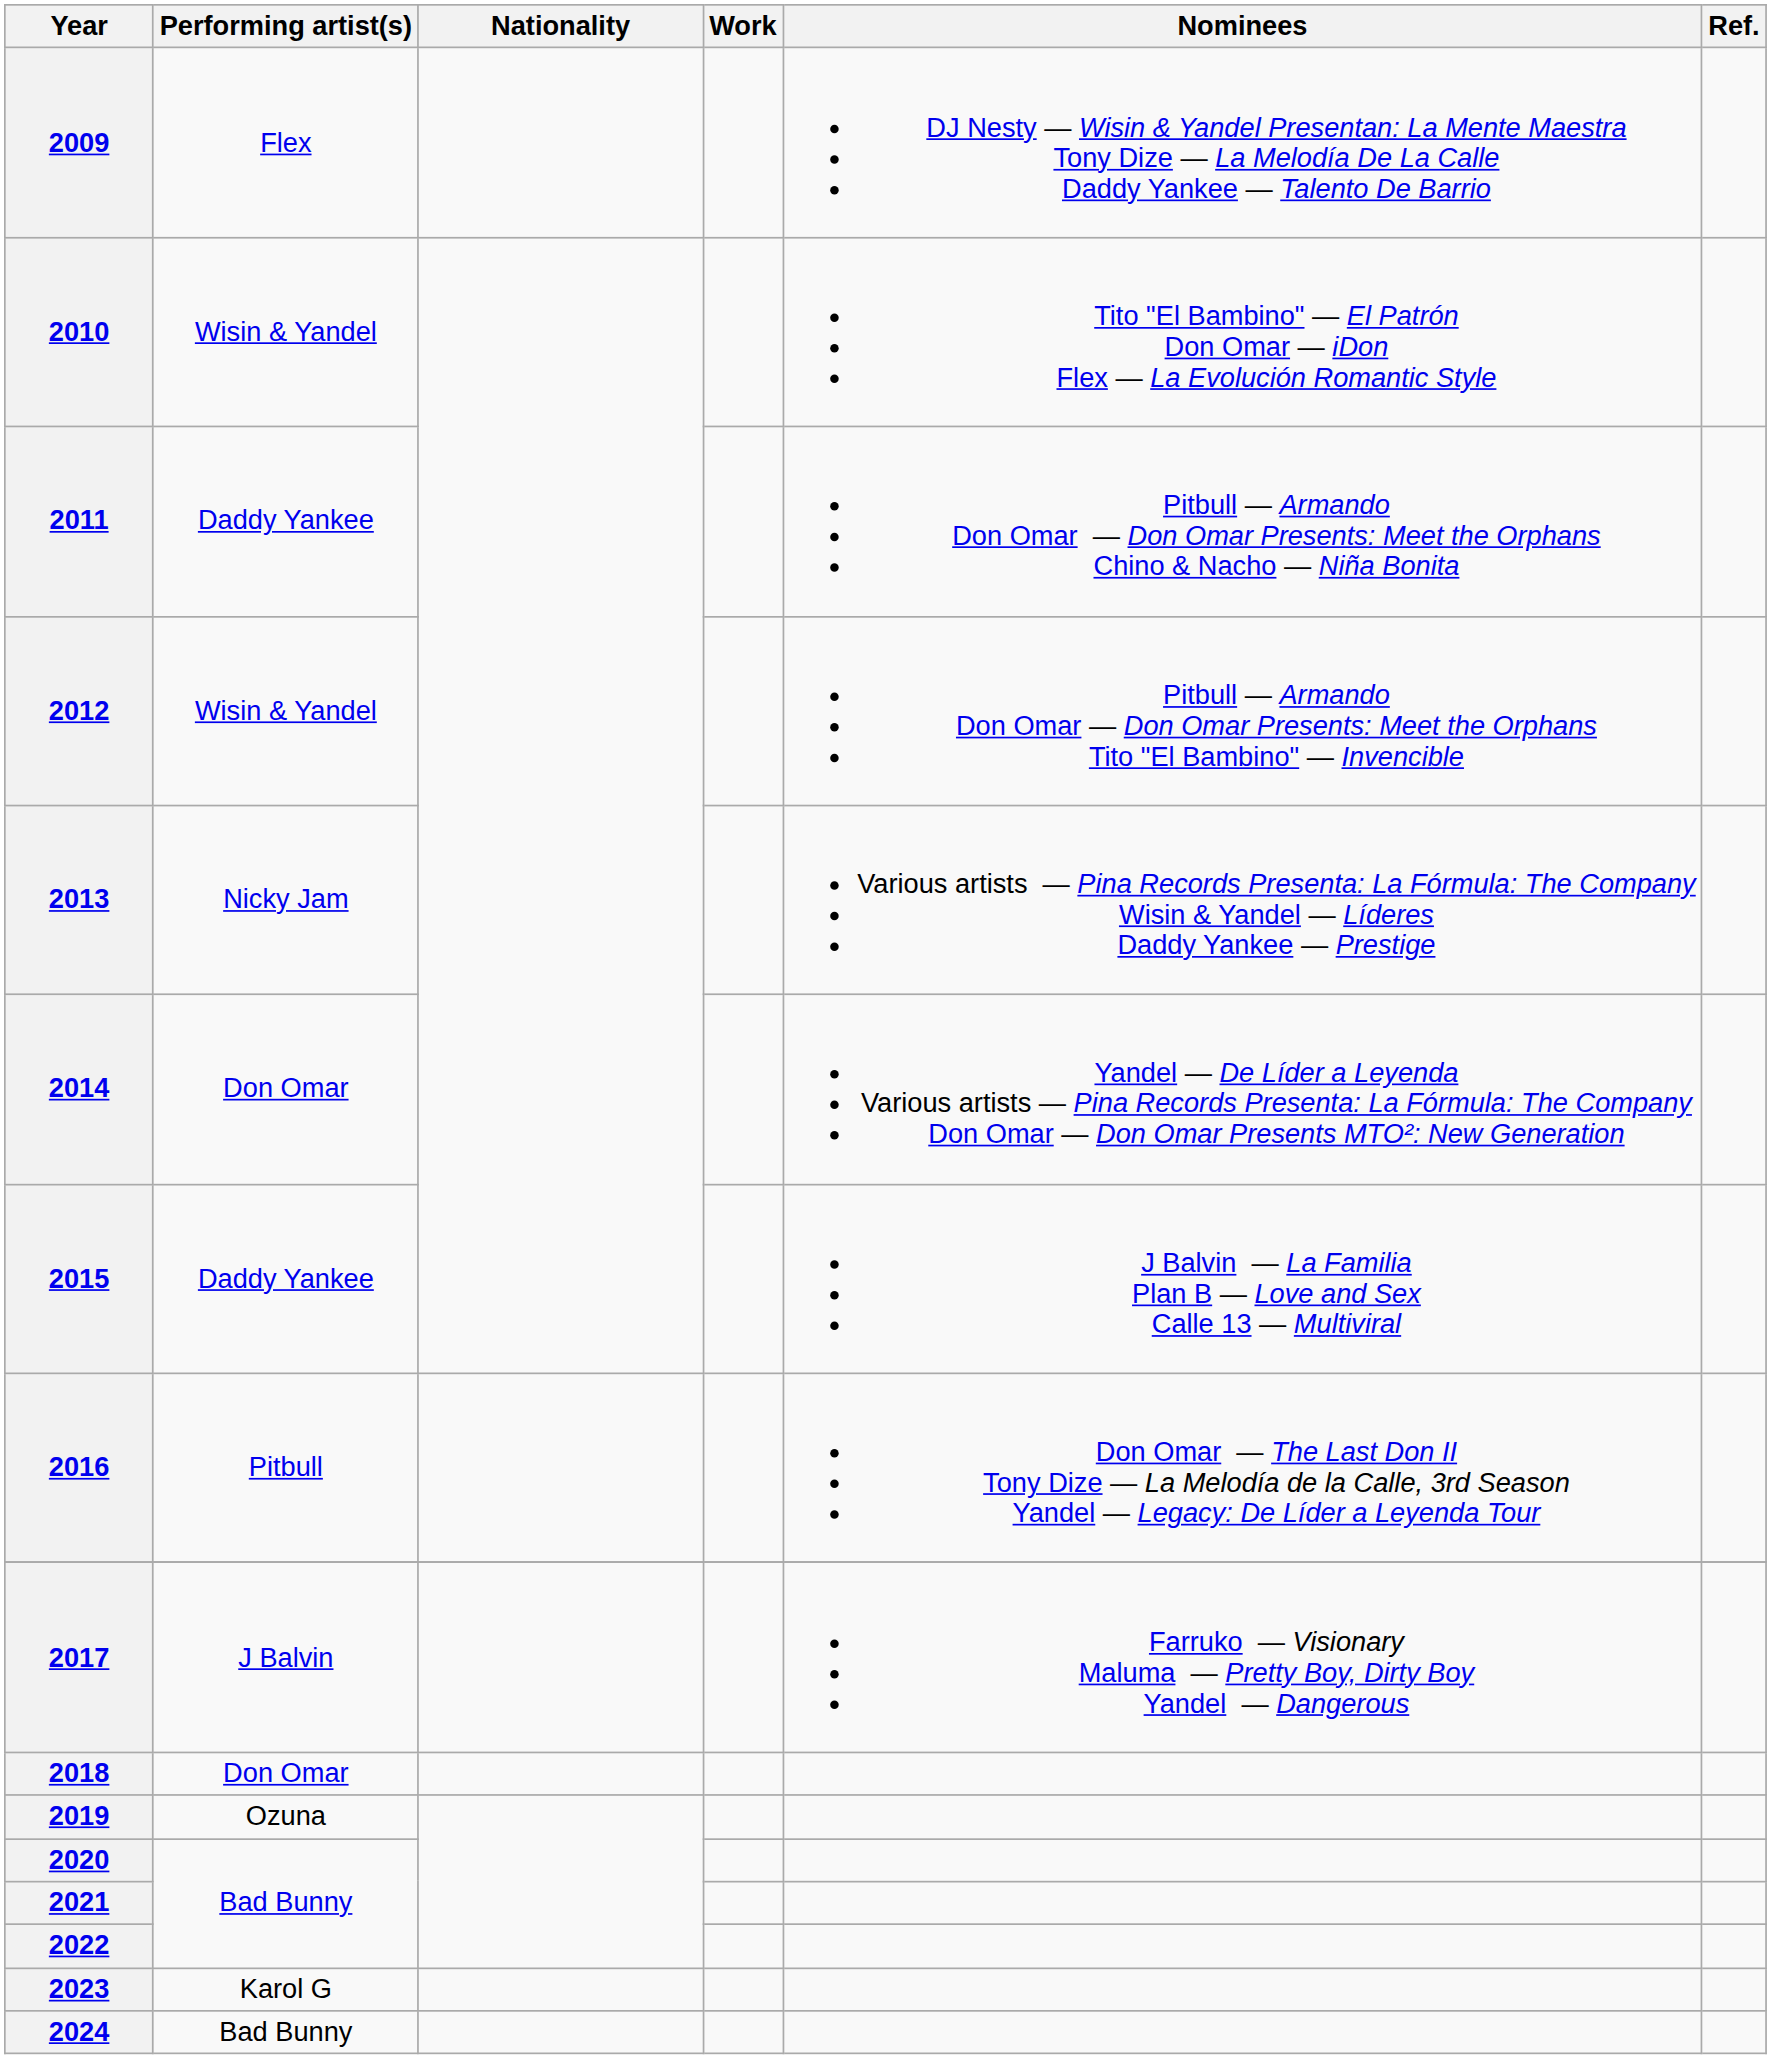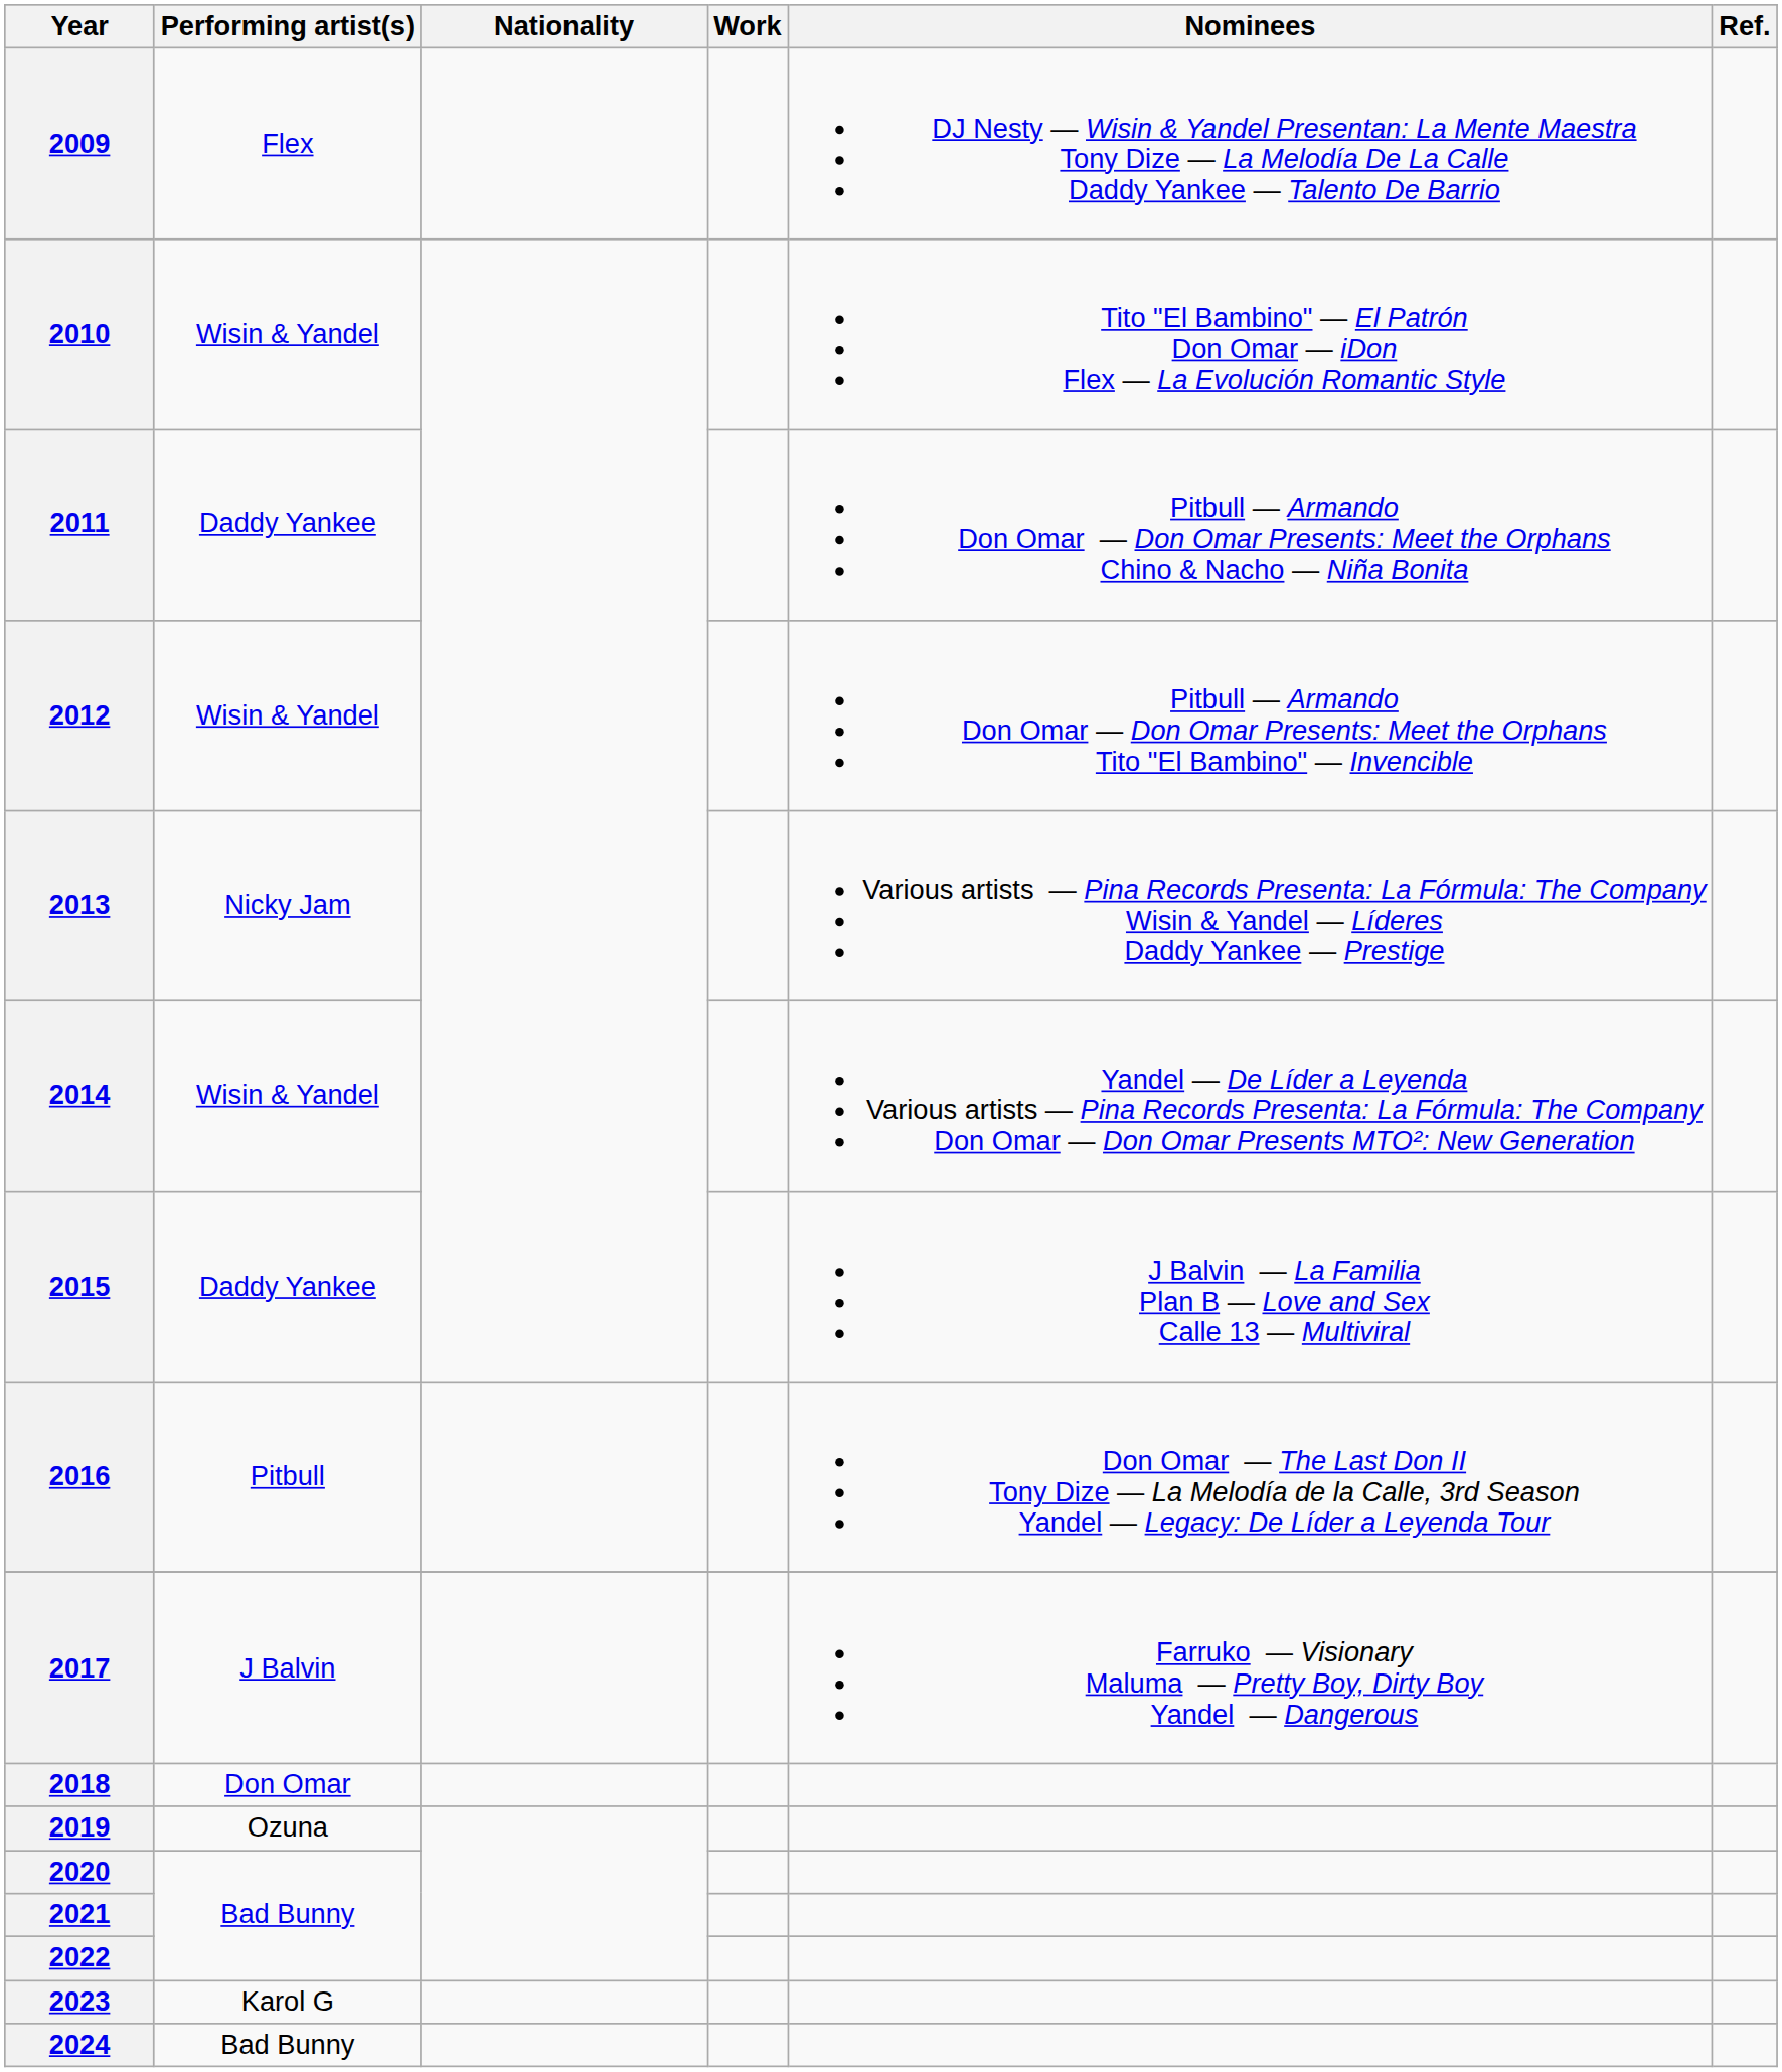2014 | Performing artist(s): Don Omar -> Wisin & Yandel
